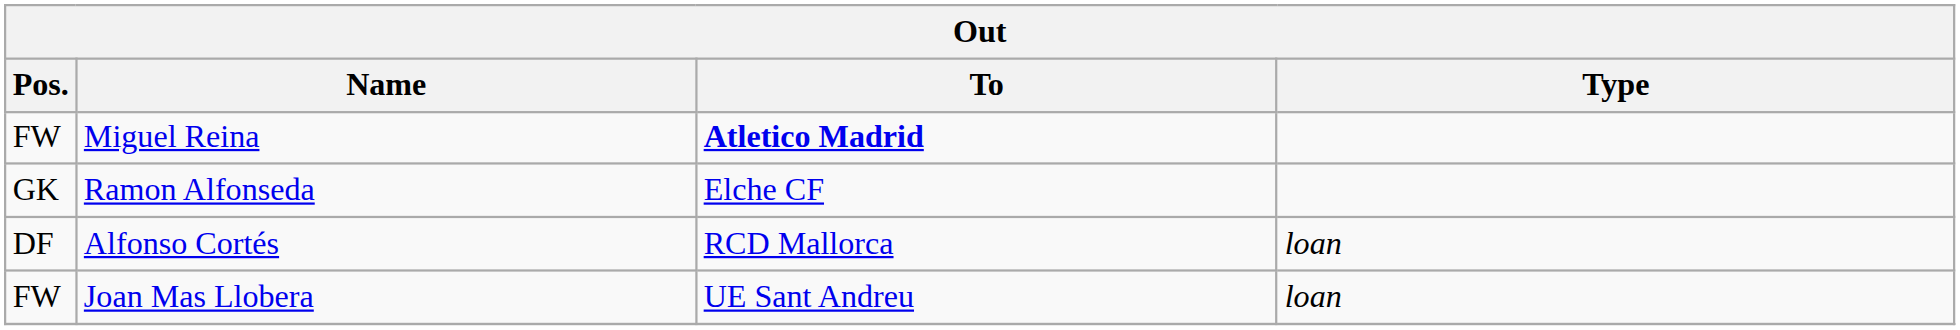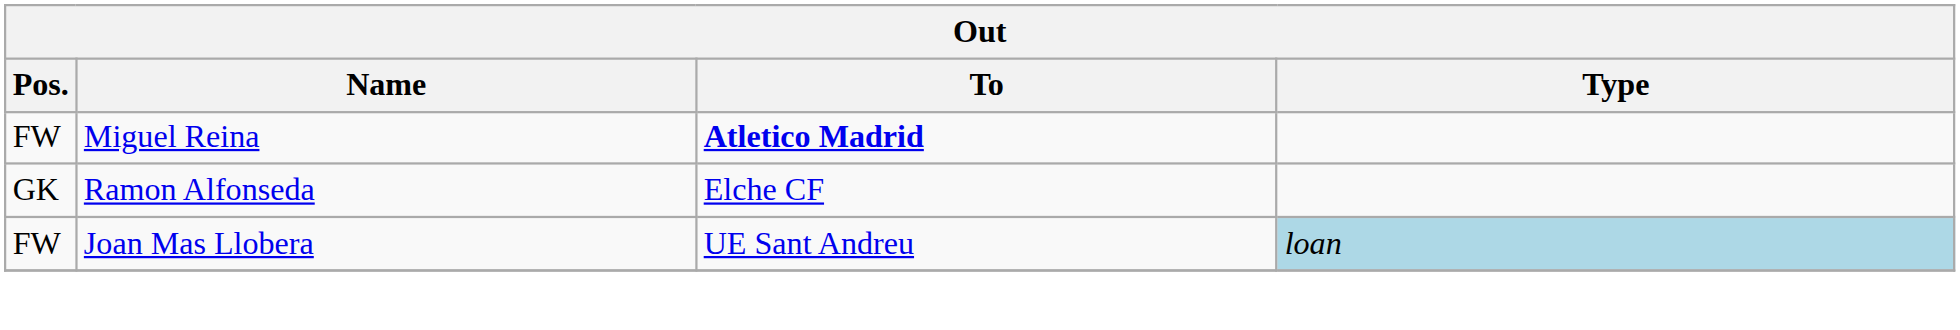- row: DF | Alfonso Cortés | RCD Mallorca | loan
Joan Mas Llobera | Type: no background -> lightblue background
